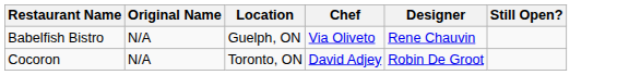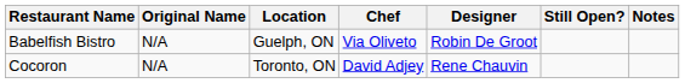+ column: Notes
Babelfish Bistro | Designer: Rene Chauvin -> Robin De Groot
Cocoron | Designer: Robin De Groot -> Rene Chauvin
